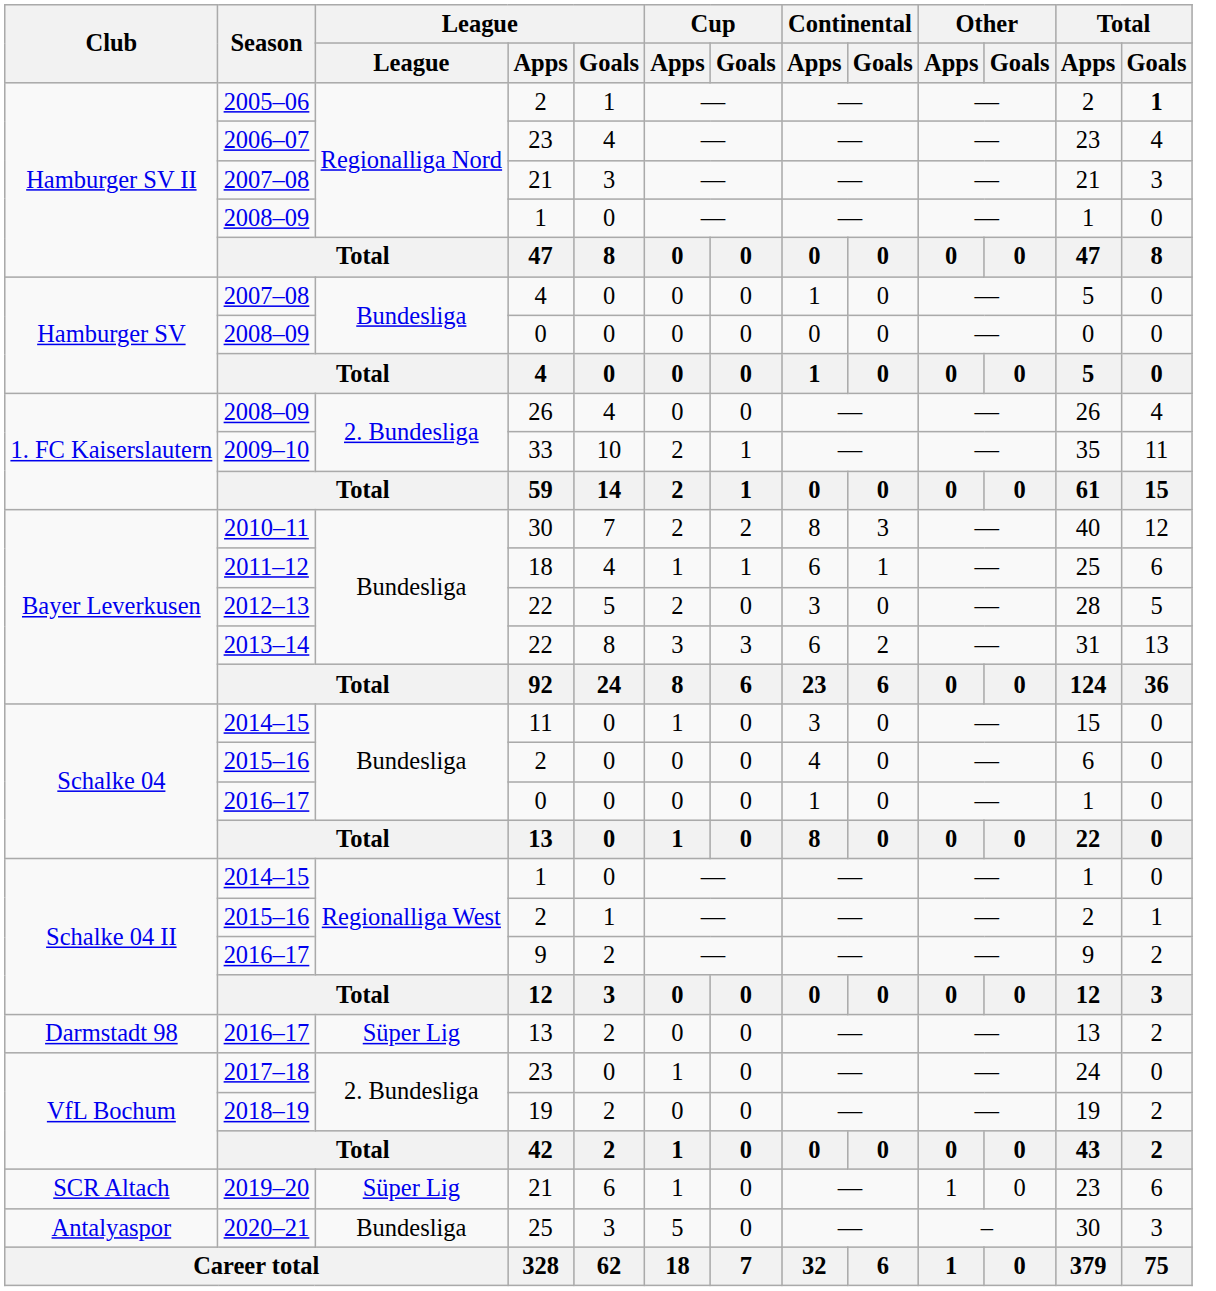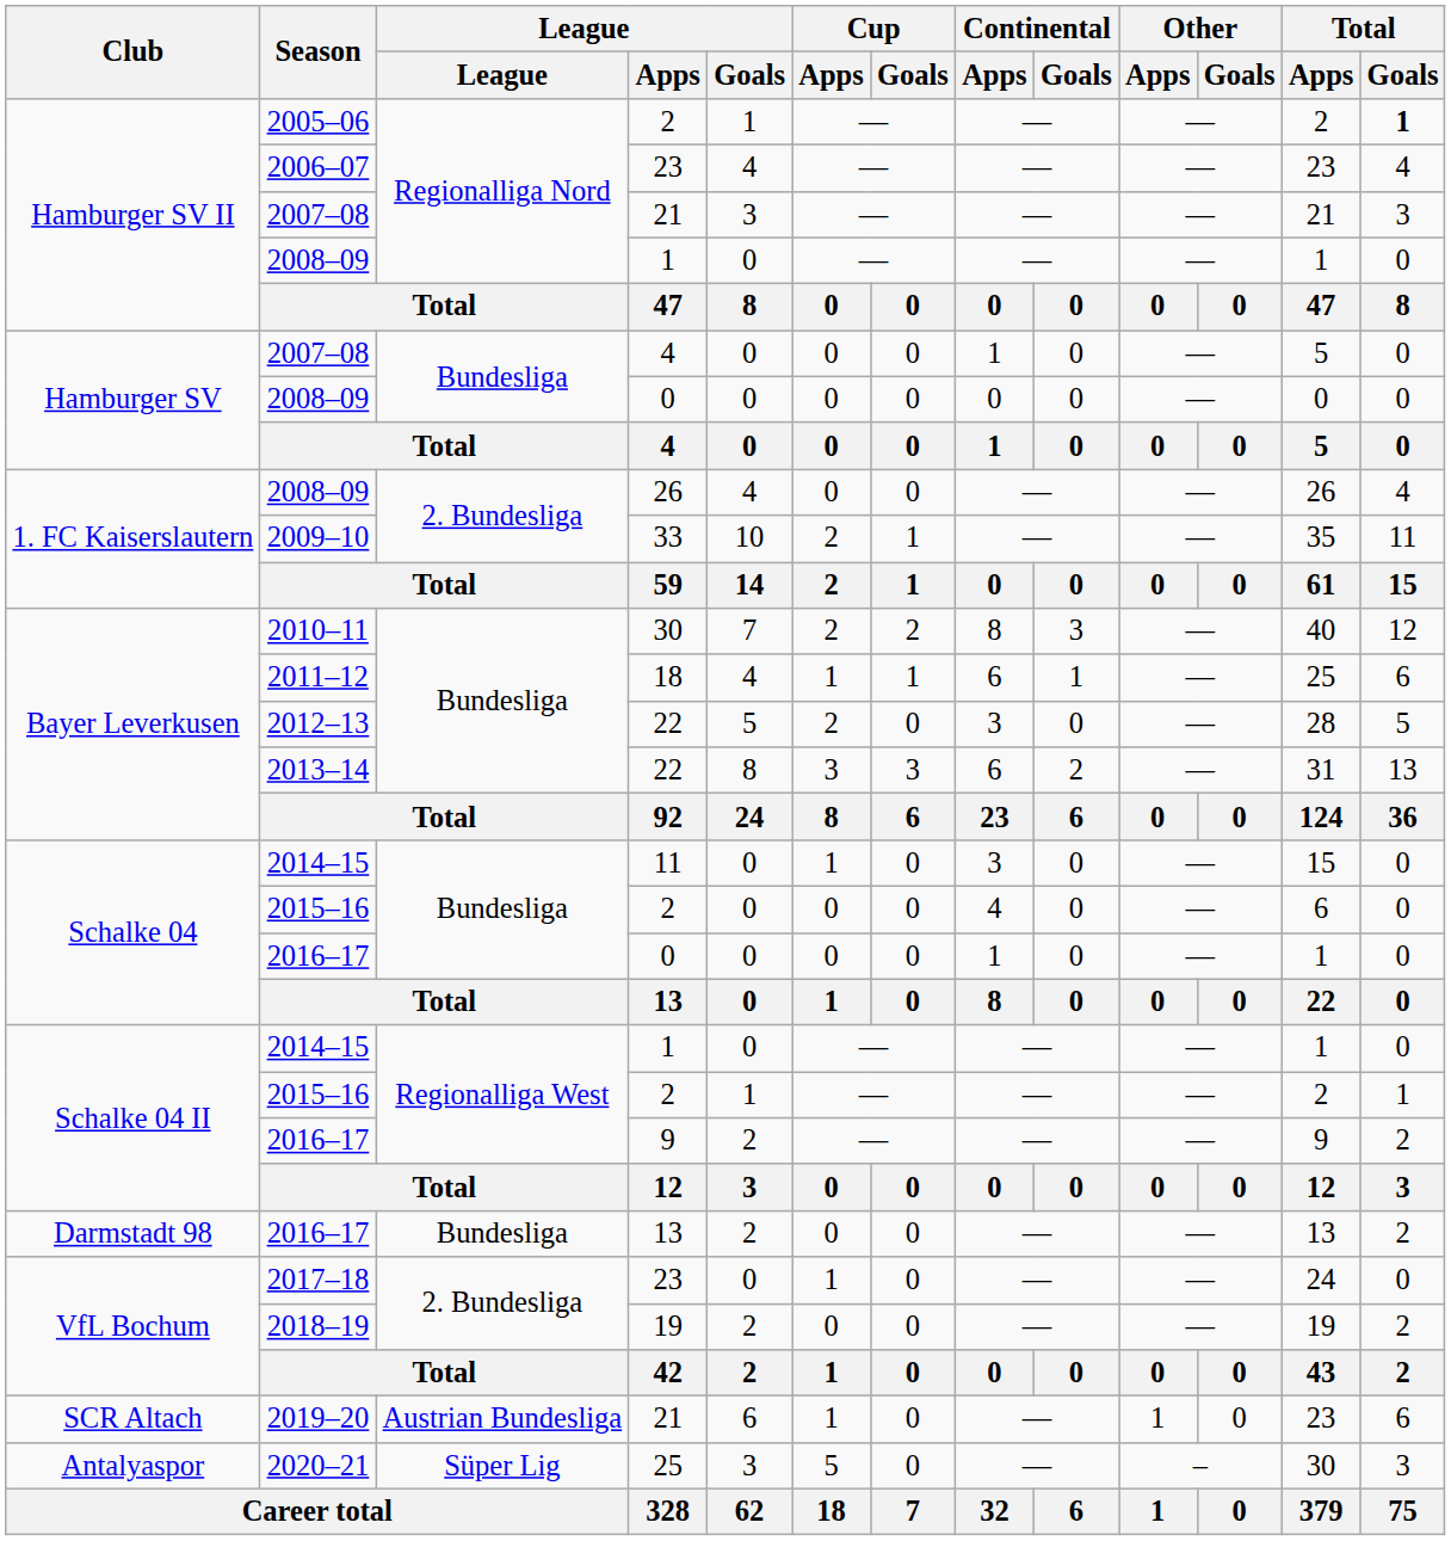Darmstadt 98 / 2016–17 | League: Süper Lig -> Bundesliga
2019–20 | League: Süper Lig -> Austrian Bundesliga
2020–21 | League: Bundesliga -> Süper Lig
